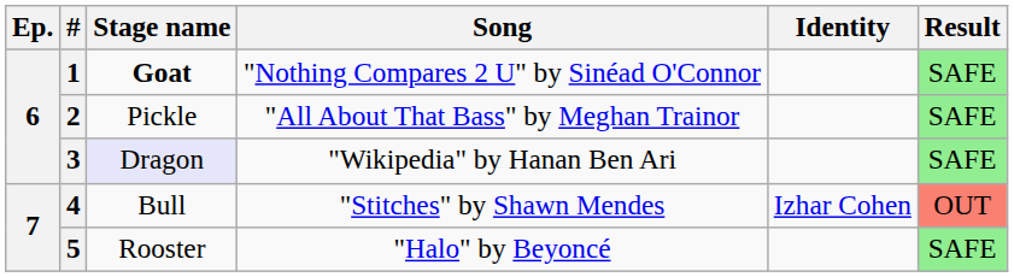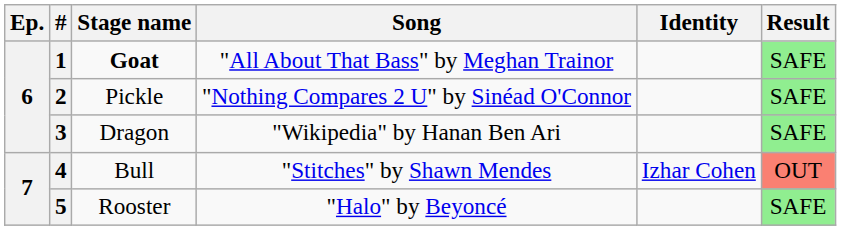1 | Song: "Nothing Compares 2 U" by Sinéad O'Connor -> "All About That Bass" by Meghan Trainor
2 | Song: "All About That Bass" by Meghan Trainor -> "Nothing Compares 2 U" by Sinéad O'Connor
3 | Stage name: lavender background -> no background
